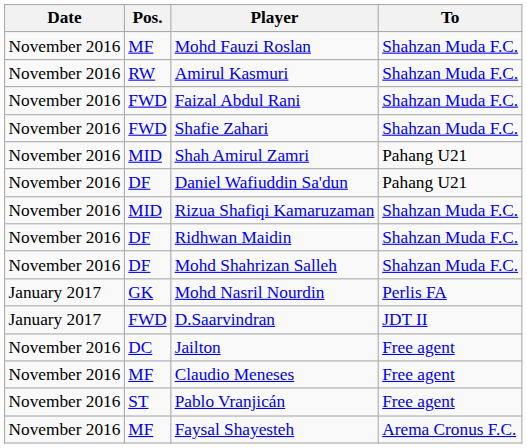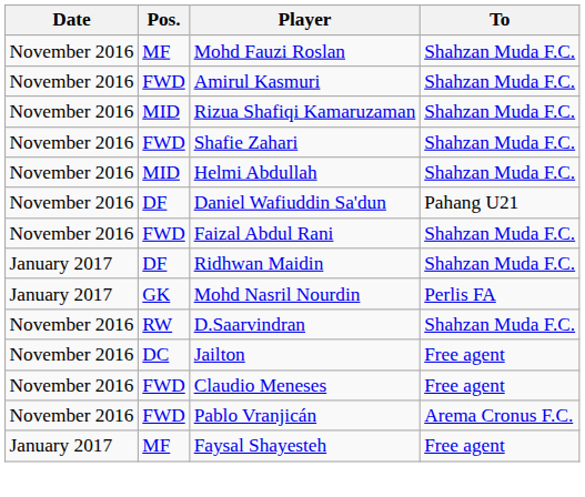Amirul Kasmuri | Pos.: RW -> FWD
rows swapped: Faizal Abdul Rani <-> Rizua Shafiqi Kamaruzaman
+ row: November 2016 | MID | Helmi Abdullah | Shahzan Muda F.C.
- row: November 2016 | MID | Shah Amirul Zamri | Pahang U21
Ridhwan Maidin | Date: November 2016 -> January 2017
- row: November 2016 | DF | Mohd Shahrizan Salleh | Shahzan Muda F.C.
D.Saarvindran | Date: January 2017 -> November 2016
D.Saarvindran | Pos.: FWD -> RW
D.Saarvindran | To: JDT II -> Shahzan Muda F.C.
Claudio Meneses | Pos.: MF -> FWD
Pablo Vranjicán | Pos.: ST -> FWD
Pablo Vranjicán | To: Free agent -> Arema Cronus F.C.
Faysal Shayesteh | Date: November 2016 -> January 2017
Faysal Shayesteh | To: Arema Cronus F.C. -> Free agent
